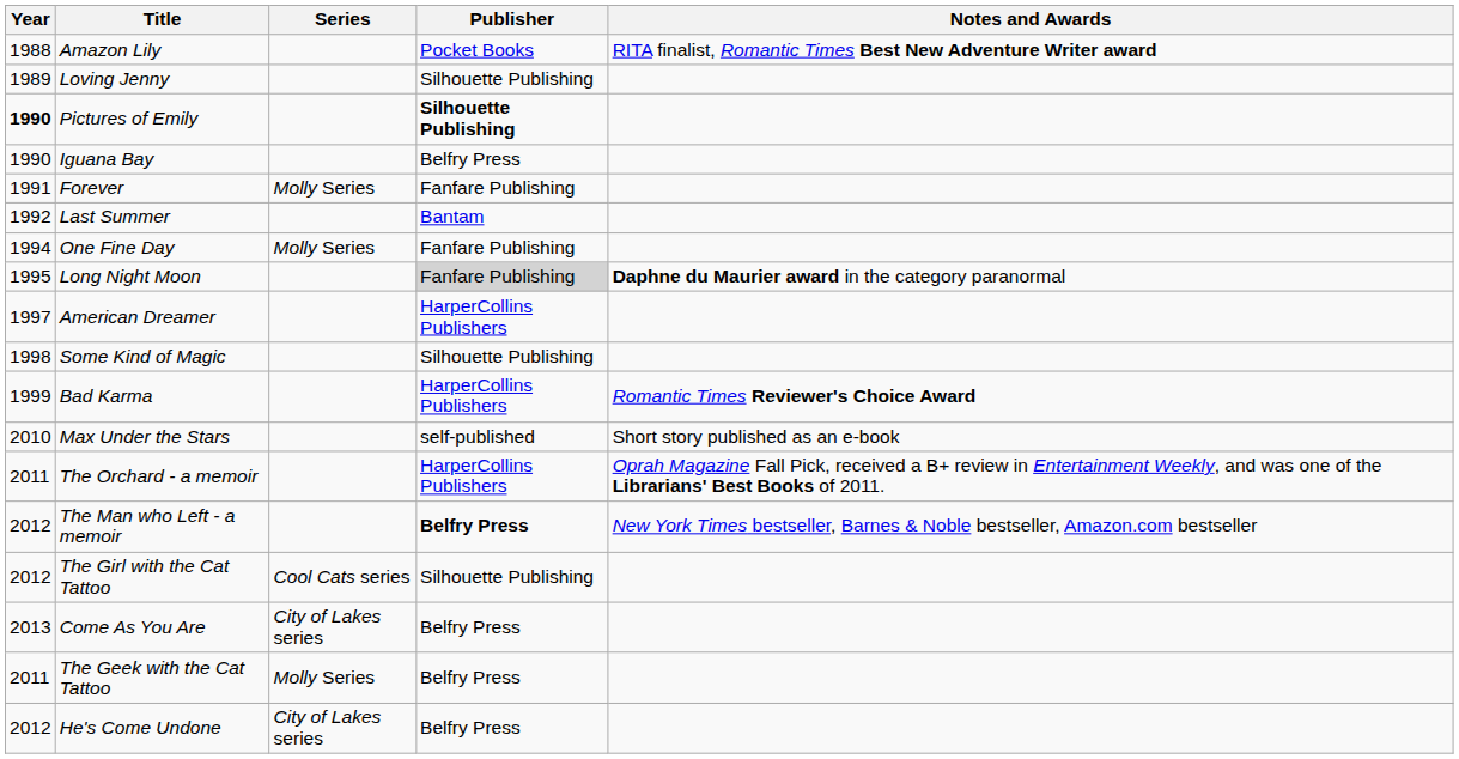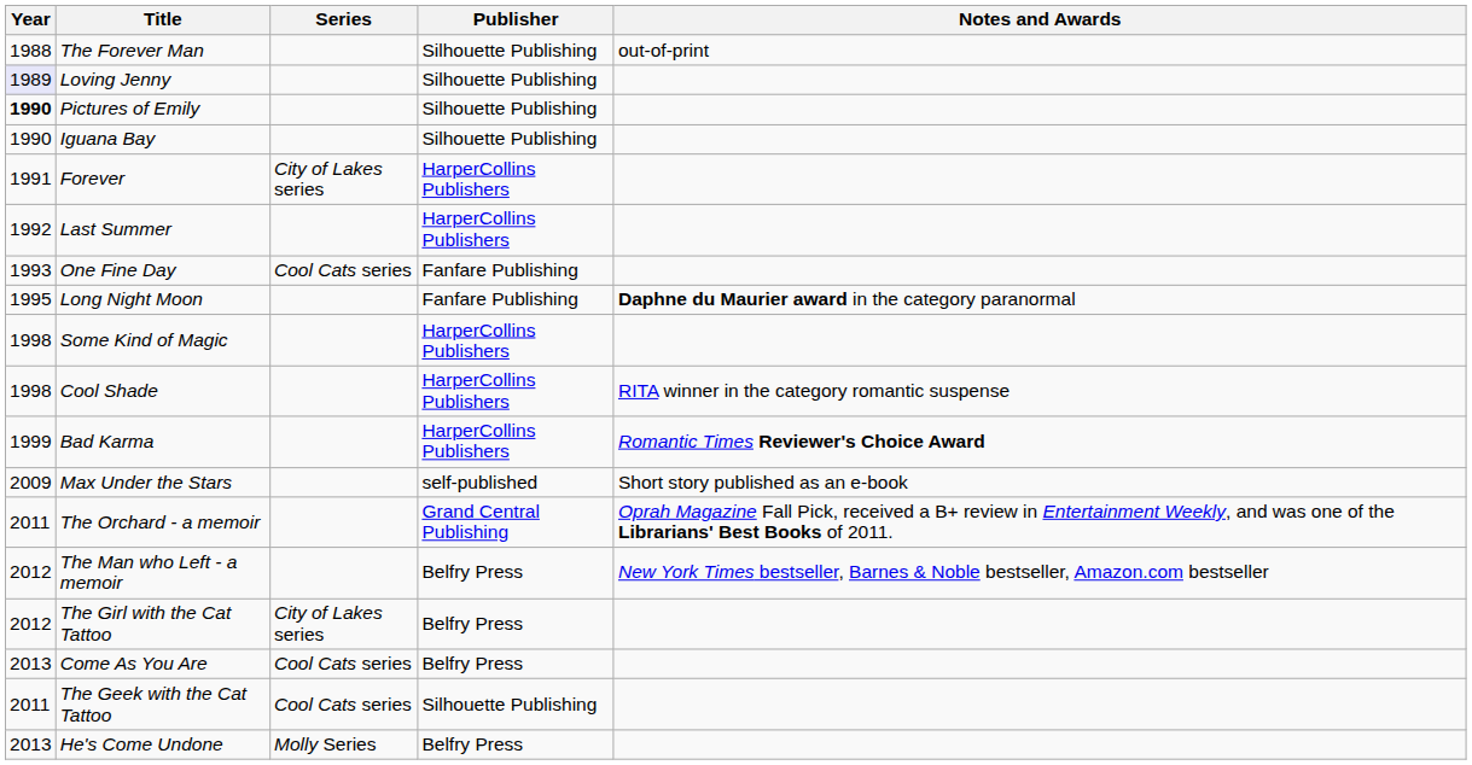+ row: 1988 | The Forever Man | Silhouette Publishing | out-of-print
- row: 1988 | Amazon Lily | Pocket Books | RITA finalist, Romantic Times Best New Adventure Writer award
Loving Jenny | Year: no background -> lavender background
Pictures of Emily | Publisher: bold -> normal
Iguana Bay | Publisher: Belfry Press -> Silhouette Publishing
Forever | Series: Molly Series -> City of Lakes series
Forever | Publisher: Fanfare Publishing -> HarperCollins Publishers
Last Summer | Publisher: Bantam -> HarperCollins Publishers
One Fine Day | Year: 1994 -> 1993
One Fine Day | Series: Molly Series -> Cool Cats series
Long Night Moon | Publisher: lightgrey background -> no background
- row: 1997 | American Dreamer | HarperCollins Publishers
Some Kind of Magic | Publisher: Silhouette Publishing -> HarperCollins Publishers
+ row: 1998 | Cool Shade | HarperCollins Publishers | RITA winner in the category romantic suspense
Max Under the Stars | Year: 2010 -> 2009
The Orchard - a memoir | Publisher: HarperCollins Publishers -> Grand Central Publishing
The Man who Left - a memoir | Publisher: bold -> normal
The Girl with the Cat Tattoo | Series: Cool Cats series -> City of Lakes series
The Girl with the Cat Tattoo | Publisher: Silhouette Publishing -> Belfry Press
Come As You Are | Series: City of Lakes series -> Cool Cats series
The Geek with the Cat Tattoo | Series: Molly Series -> Cool Cats series
The Geek with the Cat Tattoo | Publisher: Belfry Press -> Silhouette Publishing
He's Come Undone | Year: 2012 -> 2013
He's Come Undone | Series: City of Lakes series -> Molly Series
